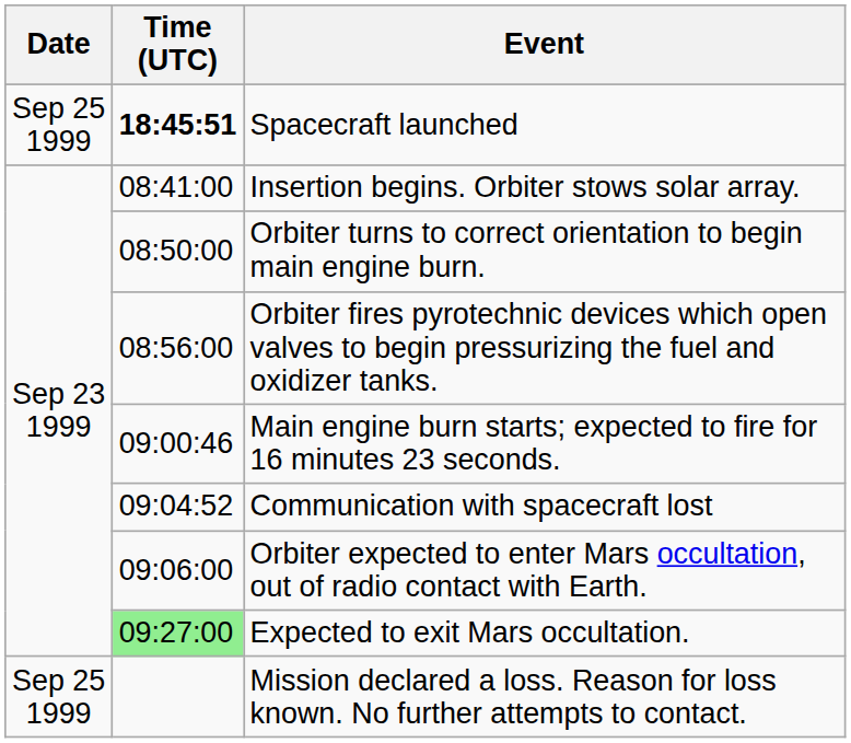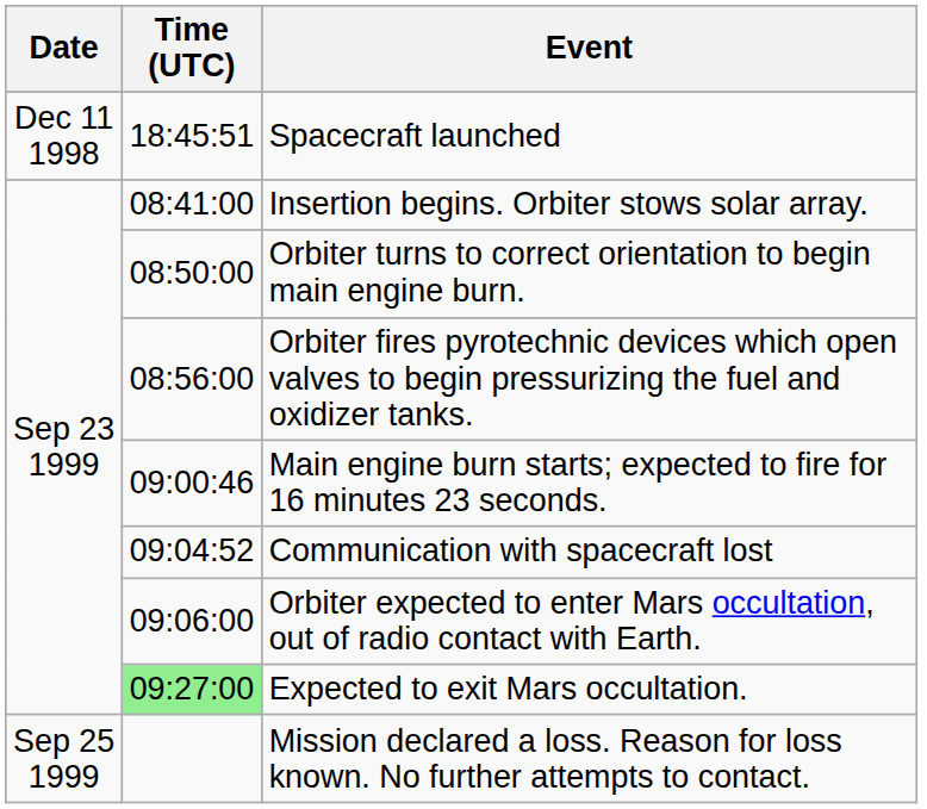Spacecraft launched | Date: Sep 25 1999 -> Dec 11 1998
Spacecraft launched | Time (UTC): bold -> normal
